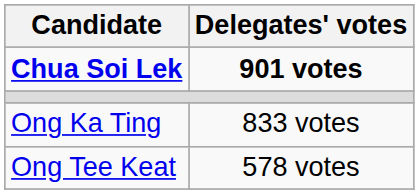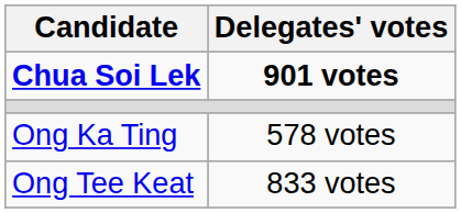Ong Ka Ting | Delegates' votes: 833 votes -> 578 votes
Ong Tee Keat | Delegates' votes: 578 votes -> 833 votes
